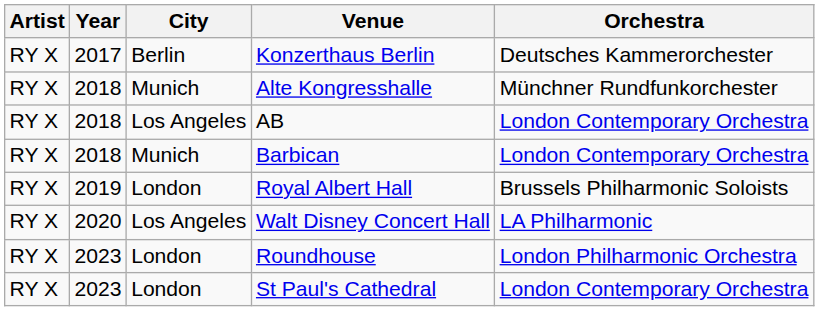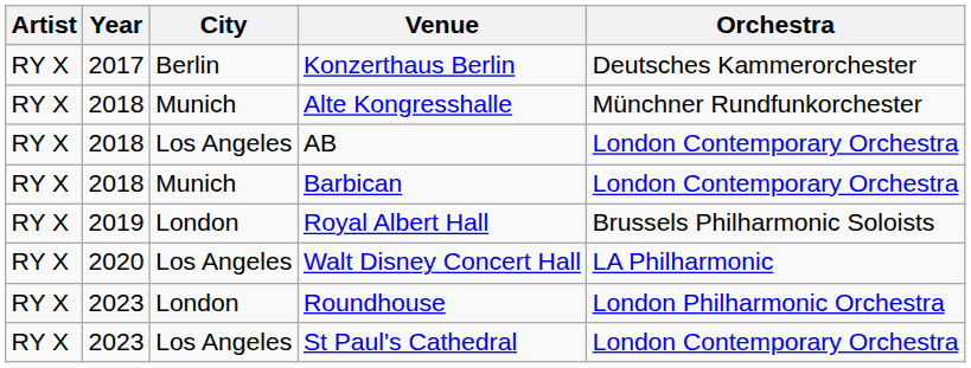St Paul's Cathedral | City: London -> Los Angeles
